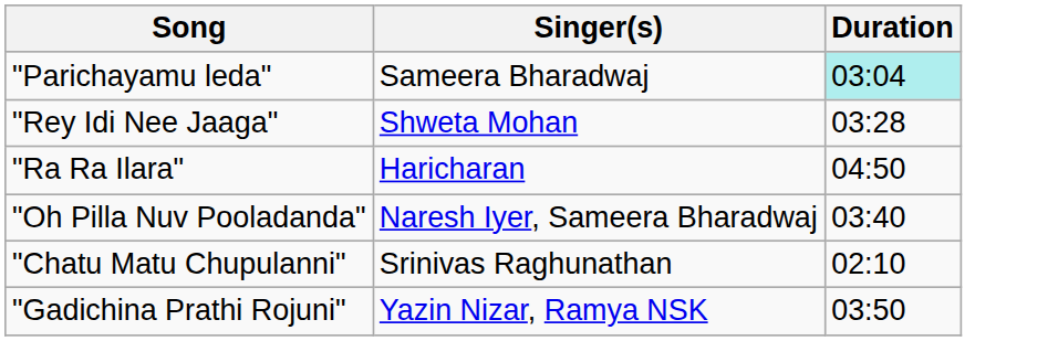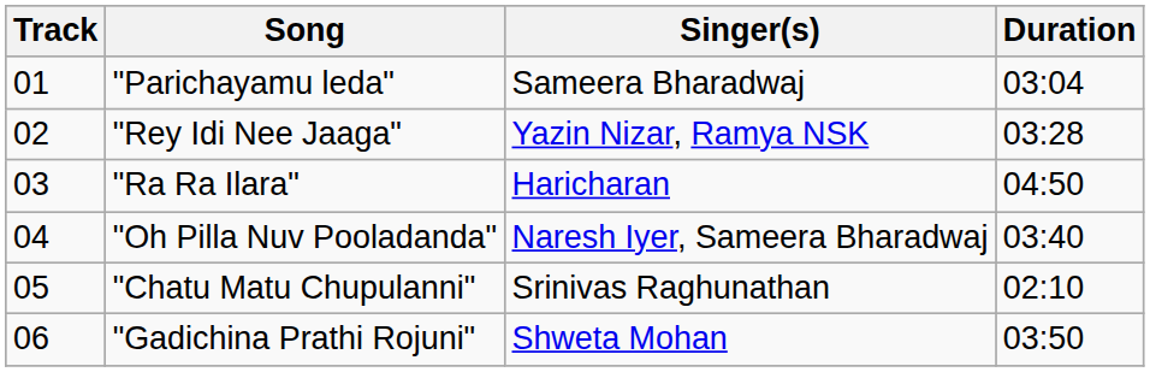+ column: Track | 01 | 02 | 03 | 04 | 05 | 06
"Parichayamu leda" | Duration: paleturquoise background -> no background
"Rey Idi Nee Jaaga" | Singer(s): Shweta Mohan -> Yazin Nizar, Ramya NSK
"Gadichina Prathi Rojuni" | Singer(s): Yazin Nizar, Ramya NSK -> Shweta Mohan
